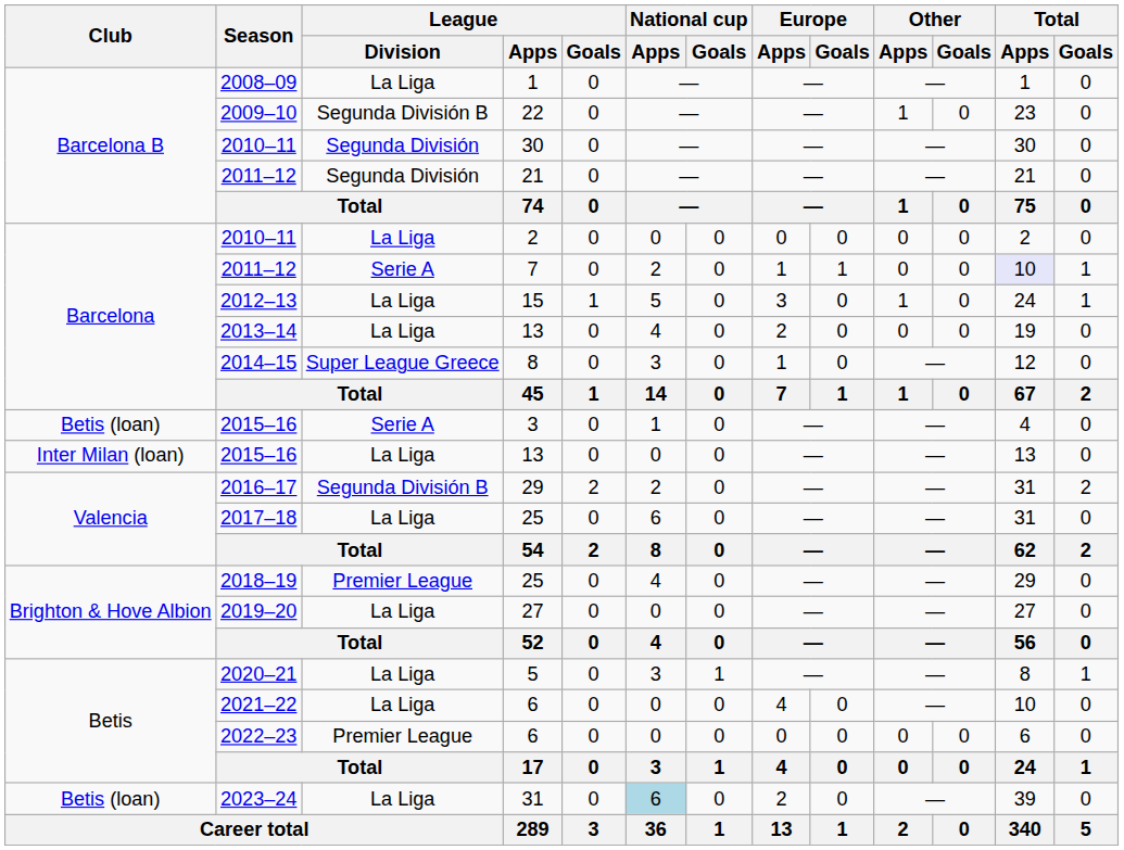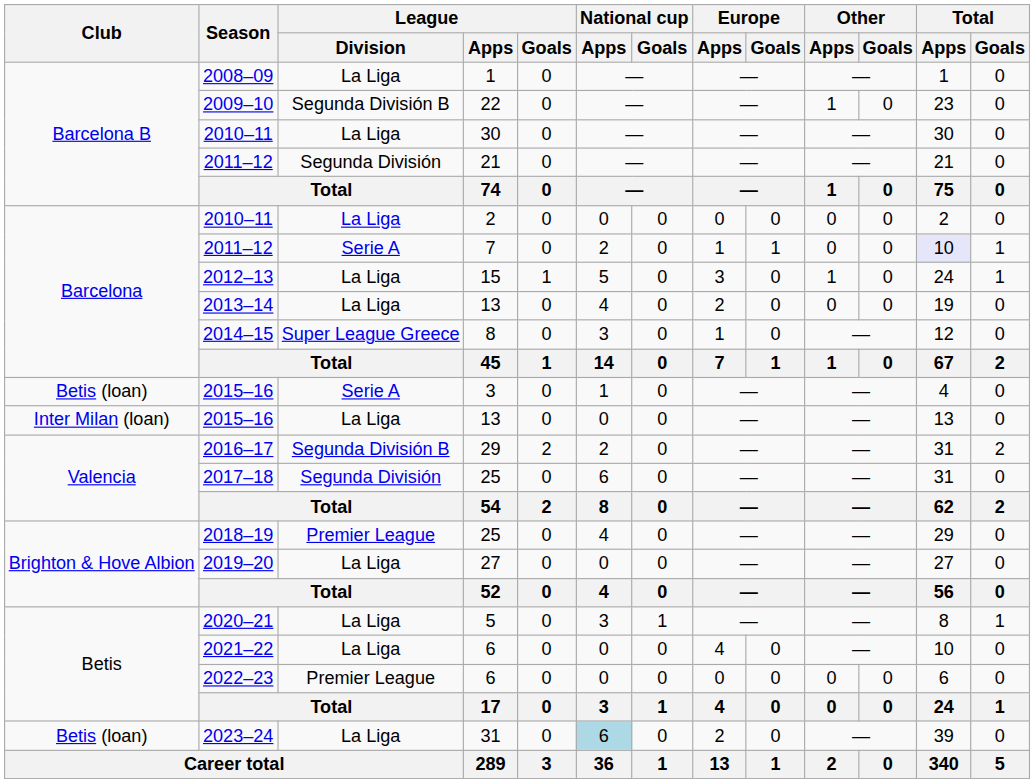2010–11 / 30 | League / Division: Segunda División -> La Liga
2017–18 | League / Division: La Liga -> Segunda División
